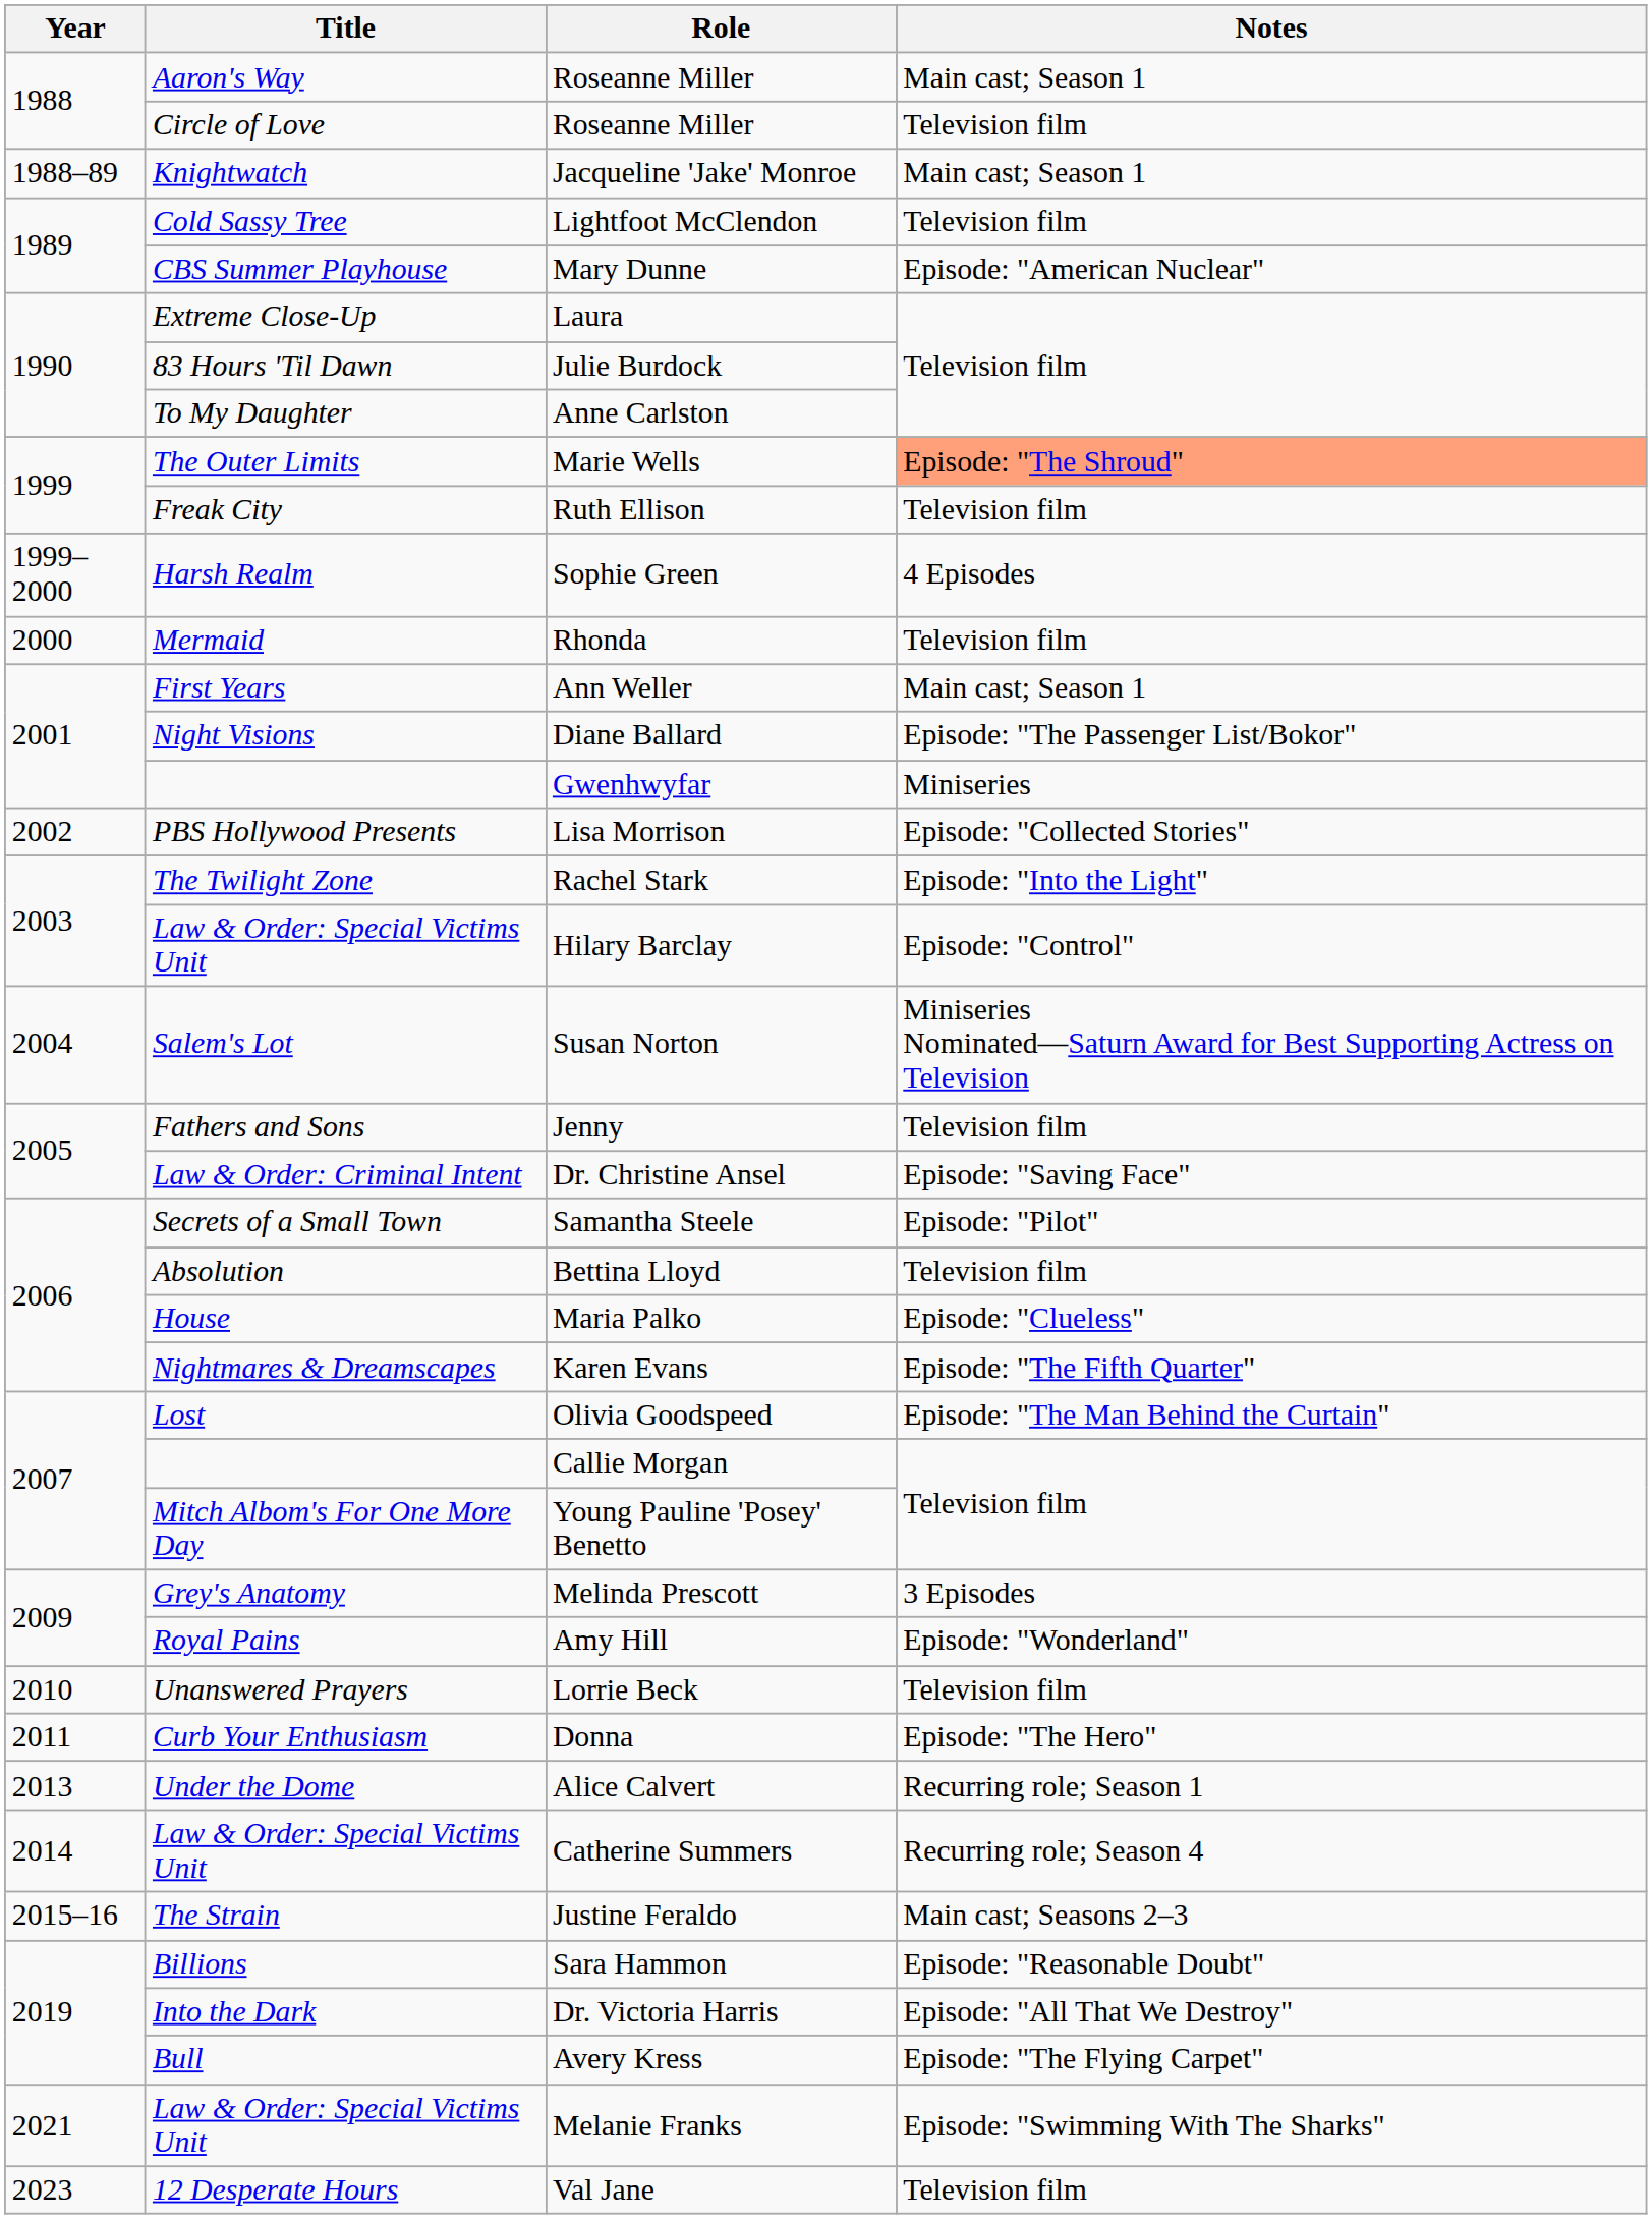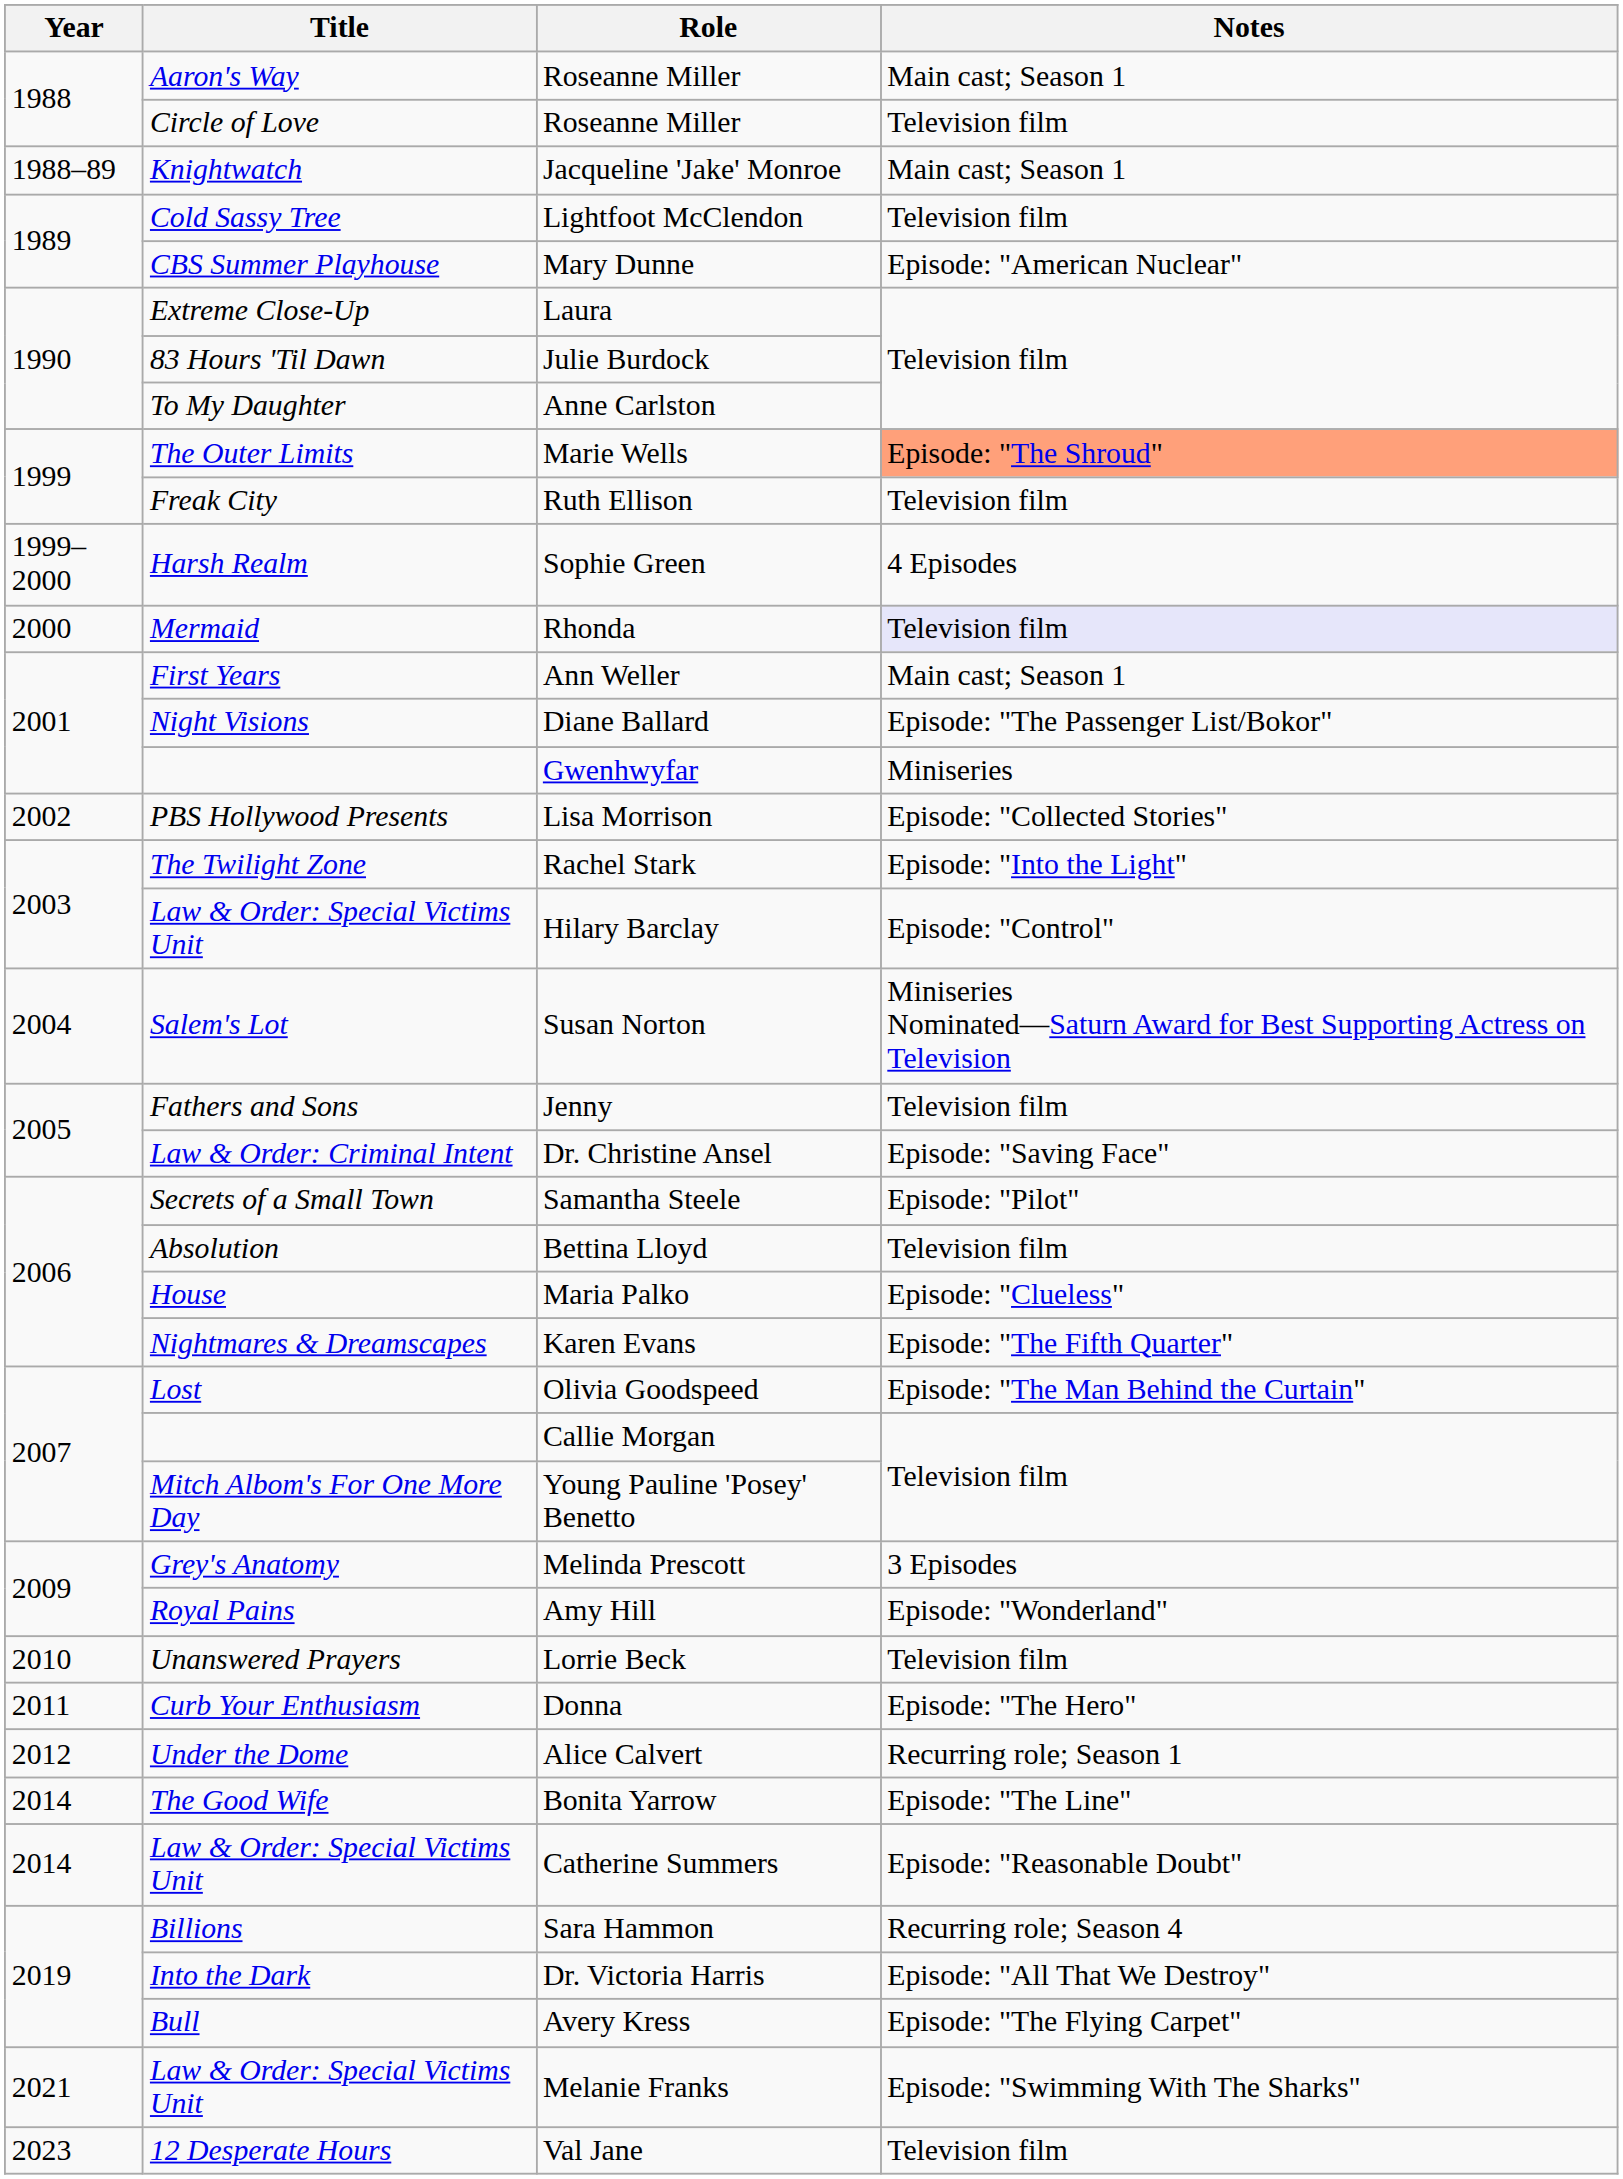Rhonda | Notes: no background -> lavender background
Alice Calvert | Year: 2013 -> 2012
+ row: 2014 | The Good Wife | Bonita Yarrow | Episode: "The Line"
Catherine Summers | Notes: Recurring role; Season 4 -> Episode: "Reasonable Doubt"
- row: 2015–16 | The Strain | Justine Feraldo | Main cast; Seasons 2–3
Sara Hammon | Notes: Episode: "Reasonable Doubt" -> Recurring role; Season 4
